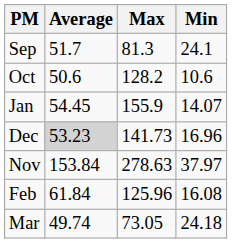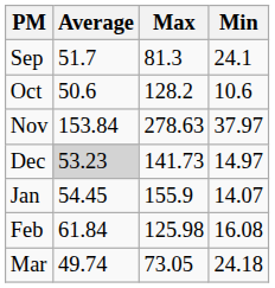rows swapped: Nov <-> Jan
Dec | Min: 16.96 -> 14.97
Feb | Max: 125.96 -> 125.98
